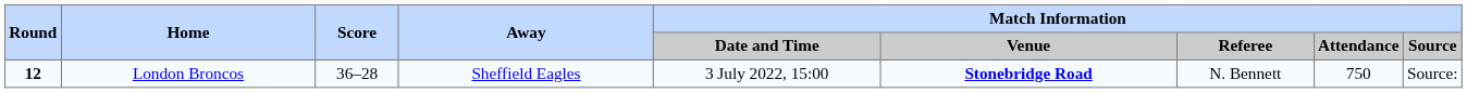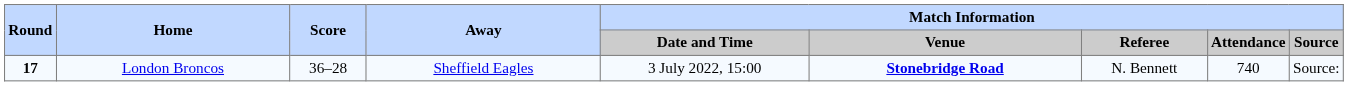London Broncos | Round: 12 -> 17
London Broncos | Match Information / Attendance: 750 -> 740
